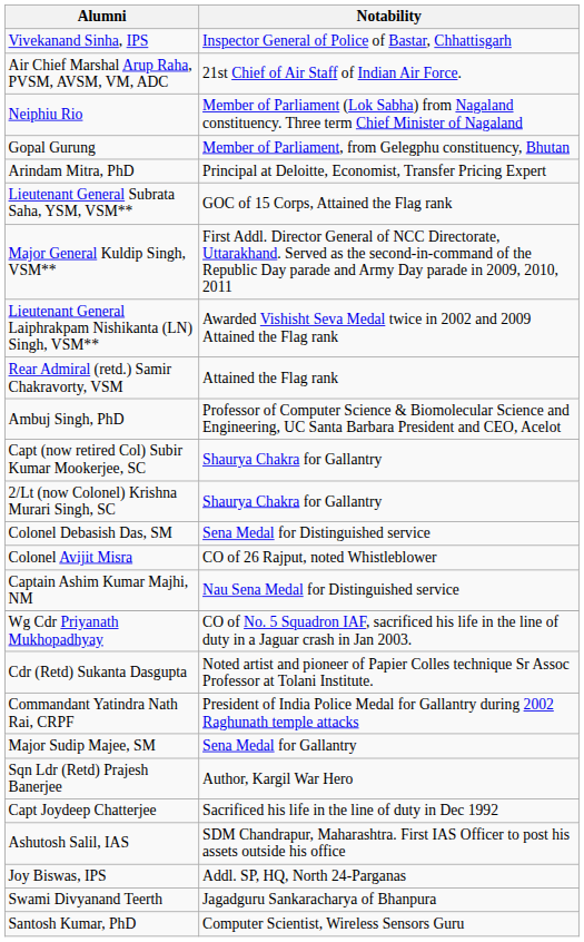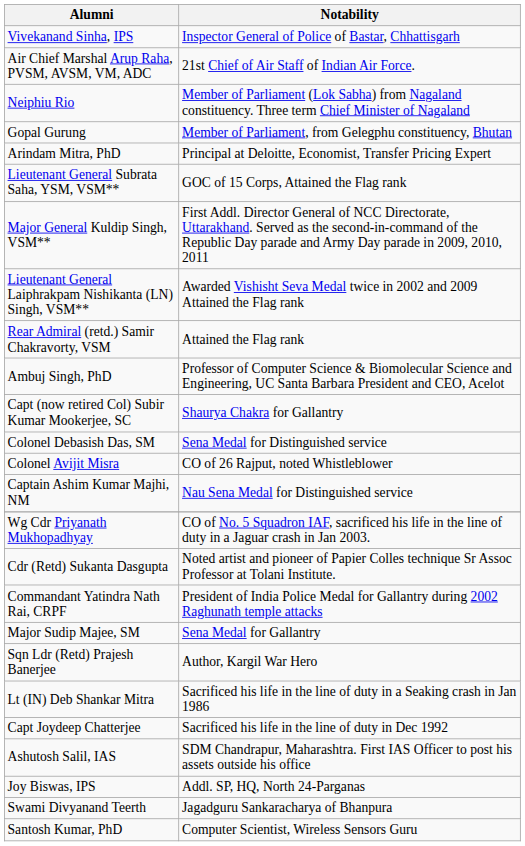- row: 2/Lt (now Colonel) Krishna Murari Singh, SC | Shaurya Chakra for Gallantry
+ row: Lt (IN) Deb Shankar Mitra | Sacrificed his life in the line of duty in a Seaking crash in Jan 1986
